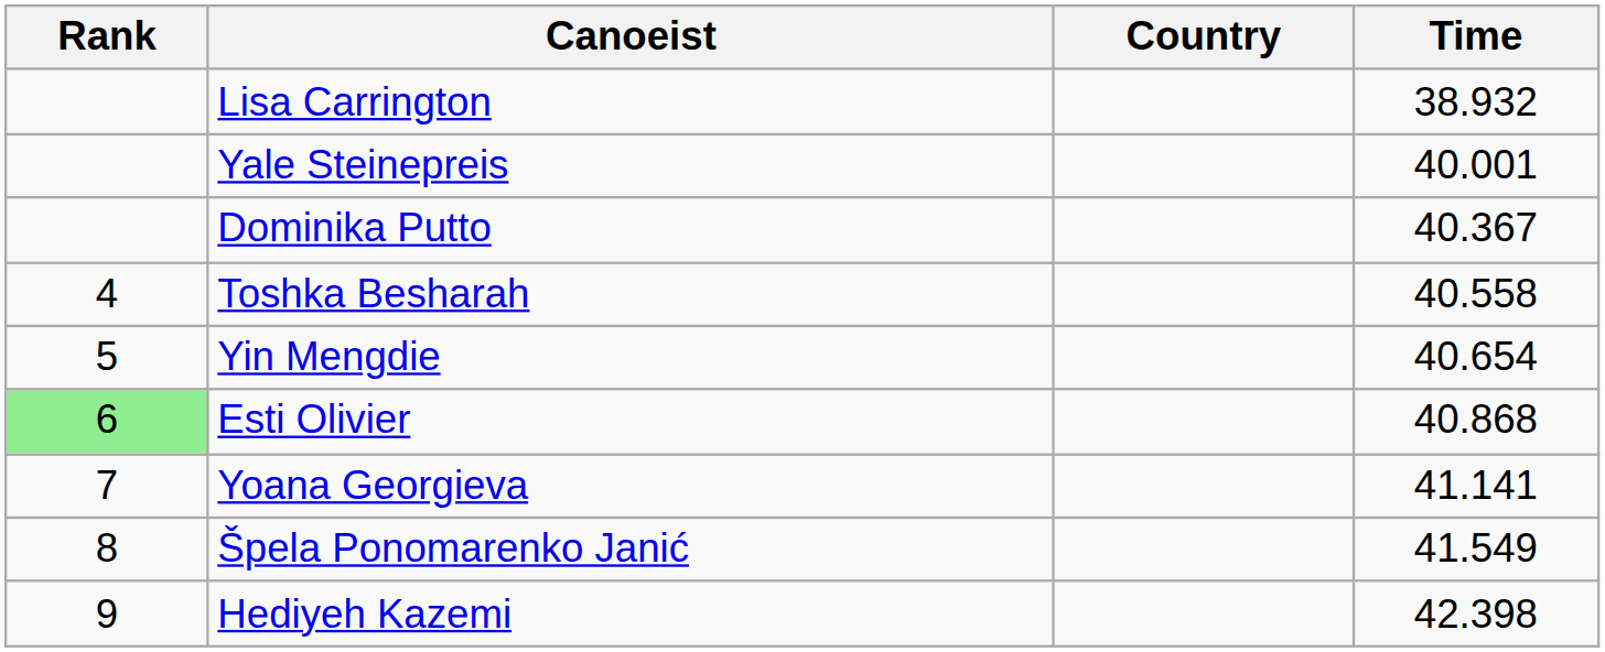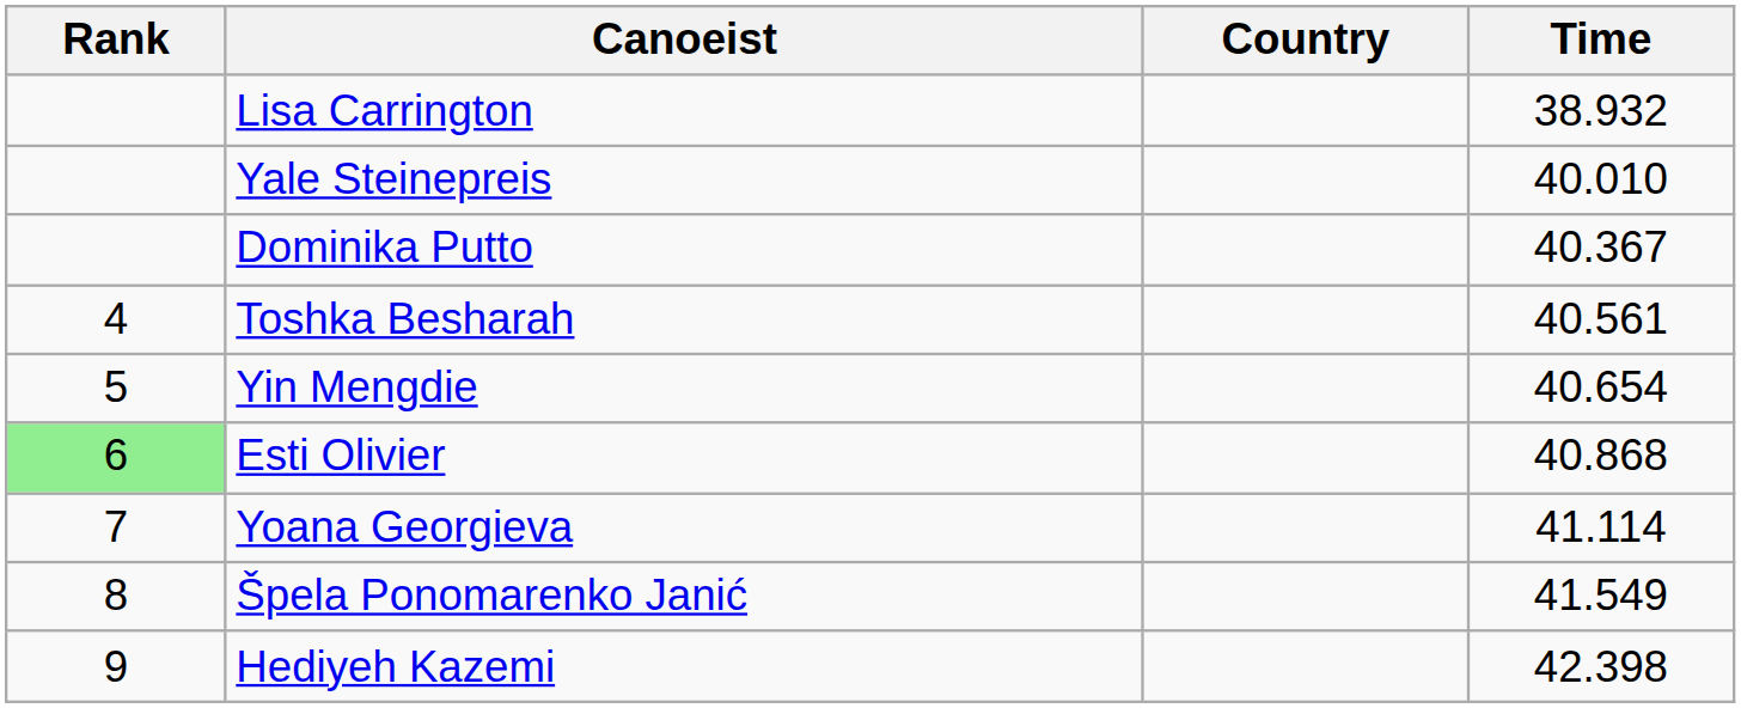Yale Steinepreis | Time: 40.001 -> 40.010
Toshka Besharah | Time: 40.558 -> 40.561
Yoana Georgieva | Time: 41.141 -> 41.114
